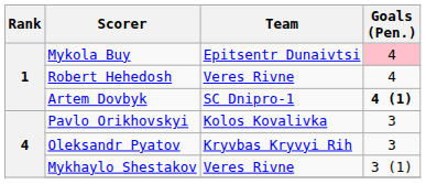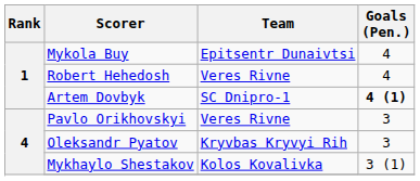Mykola Buy | Goals (Pen.): pink background -> no background
Pavlo Orikhovskyi | Team: Kolos Kovalivka -> Veres Rivne
Mykhaylo Shestakov | Team: Veres Rivne -> Kolos Kovalivka
